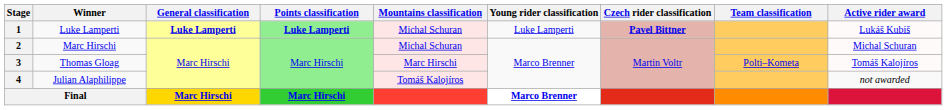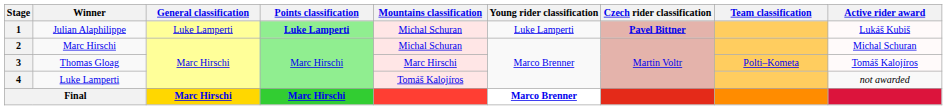1 | Winner: Luke Lamperti -> Julian Alaphilippe
1 | General classification: bold -> normal
4 | Winner: Julian Alaphilippe -> Luke Lamperti
